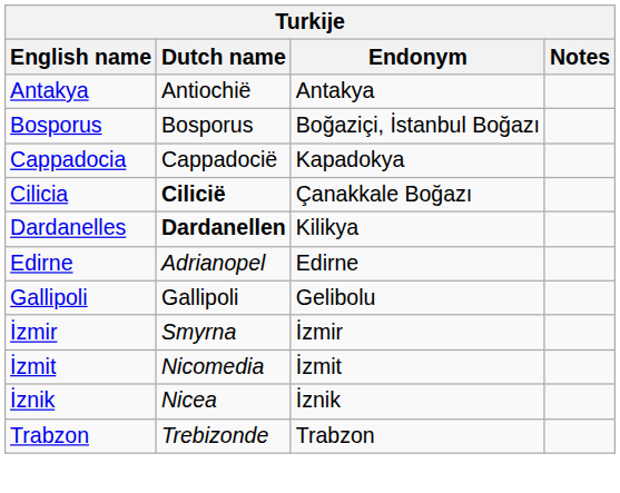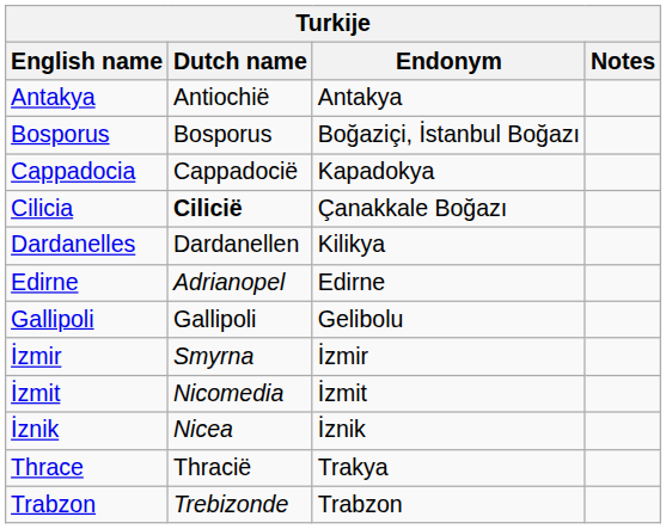Dardanelles | Dutch name: bold -> normal
+ row: Thrace | Thracië | Trakya
